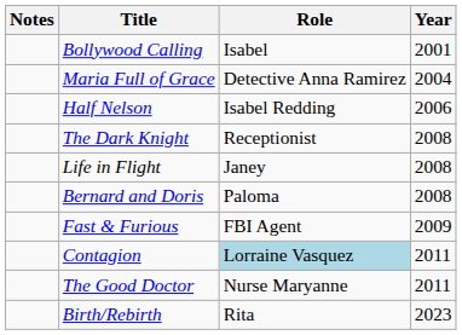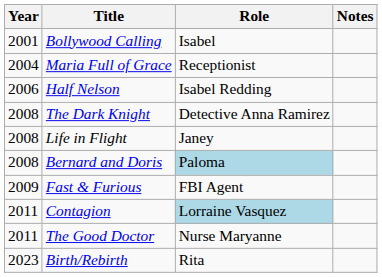columns swapped: Year <-> Notes
Maria Full of Grace | Role: Detective Anna Ramirez -> Receptionist
The Dark Knight | Role: Receptionist -> Detective Anna Ramirez
Bernard and Doris | Role: no background -> lightblue background
